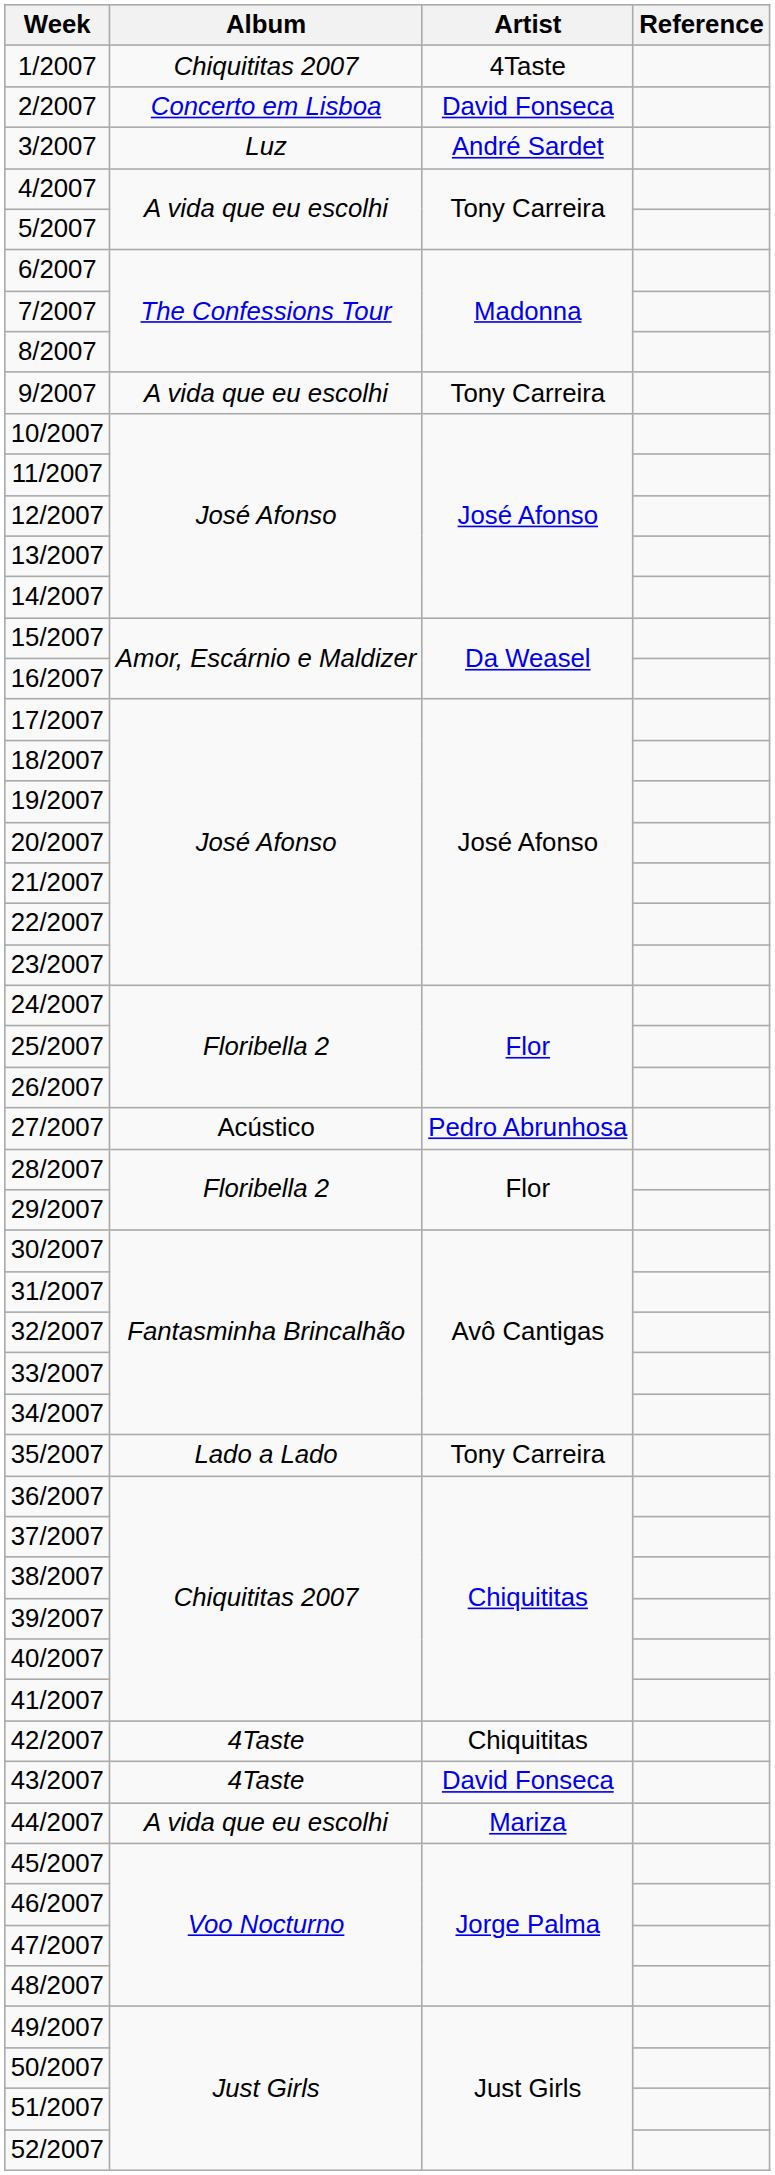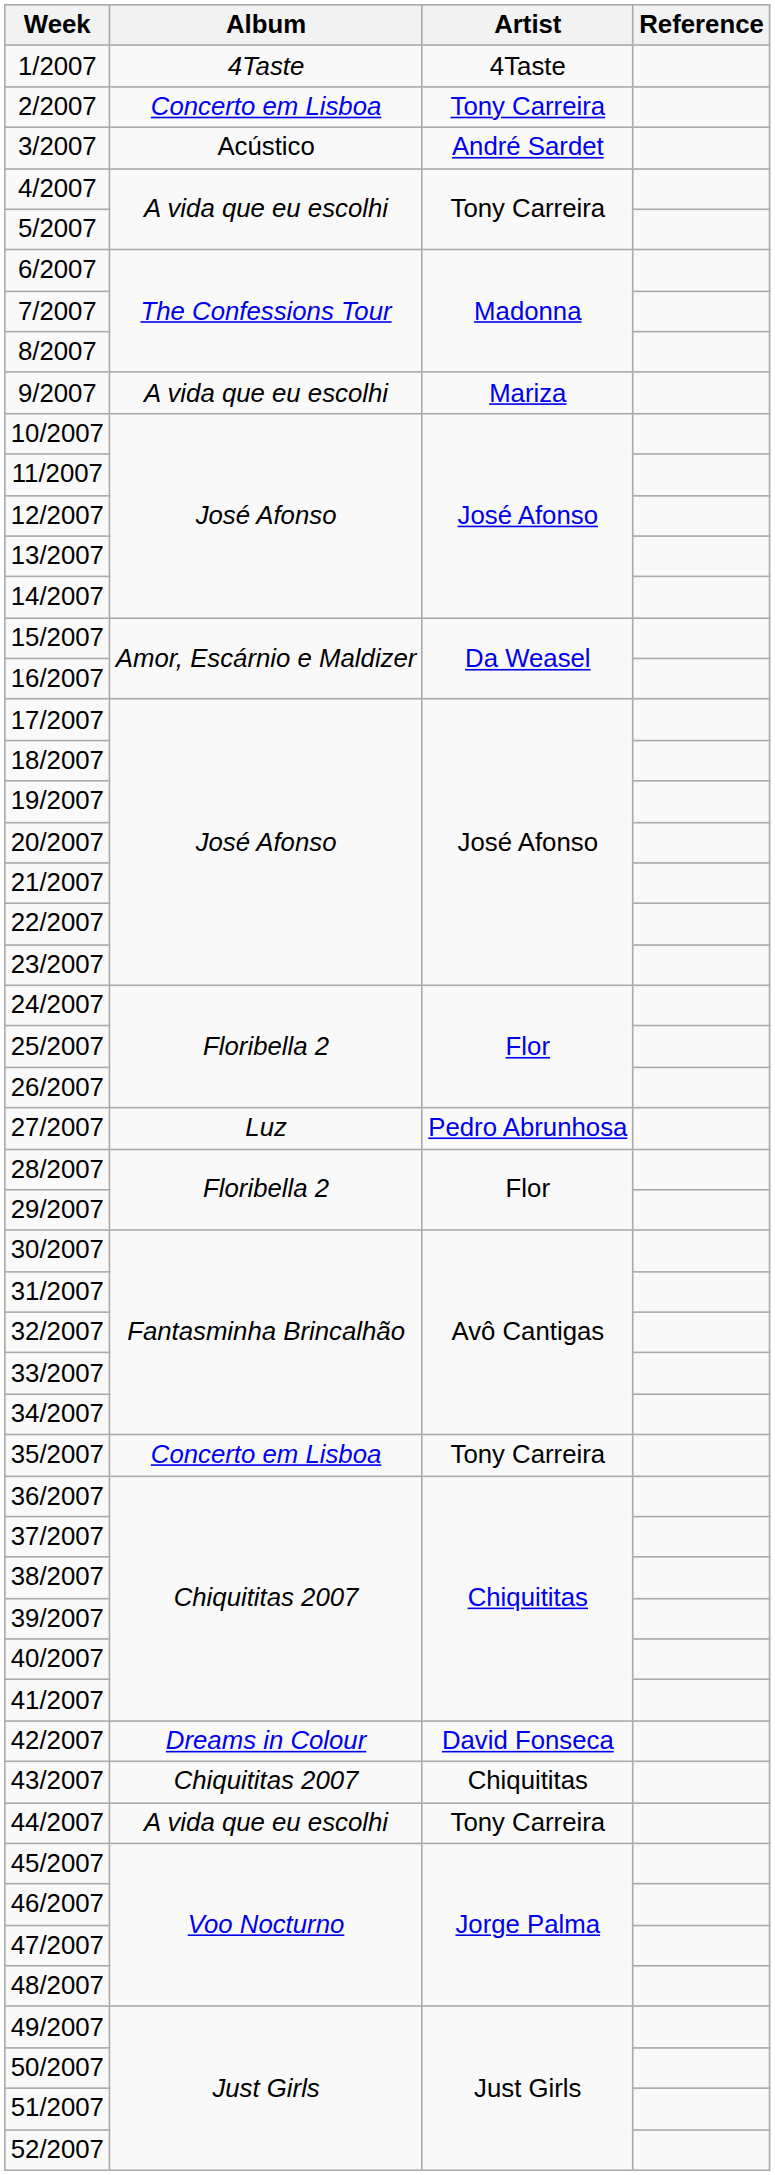1/2007 | Album: Chiquititas 2007 -> 4Taste
2/2007 | Artist: David Fonseca -> Tony Carreira
3/2007 | Album: Luz -> Acústico
9/2007 | Artist: Tony Carreira -> Mariza
27/2007 | Album: Acústico -> Luz
35/2007 | Album: Lado a Lado -> Concerto em Lisboa
42/2007 | Album: 4Taste -> Dreams in Colour
42/2007 | Artist: Chiquititas -> David Fonseca
43/2007 | Album: 4Taste -> Chiquititas 2007
43/2007 | Artist: David Fonseca -> Chiquititas
44/2007 | Artist: Mariza -> Tony Carreira
